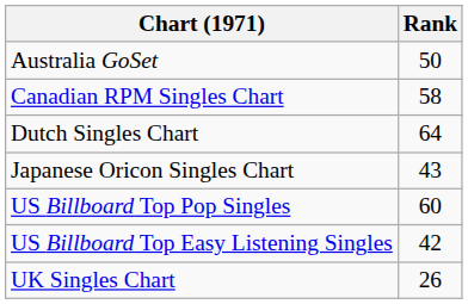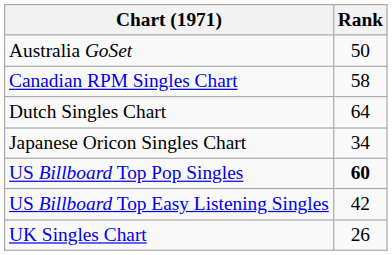Japanese Oricon Singles Chart | Rank: 43 -> 34
US Billboard Top Pop Singles | Rank: normal -> bold
